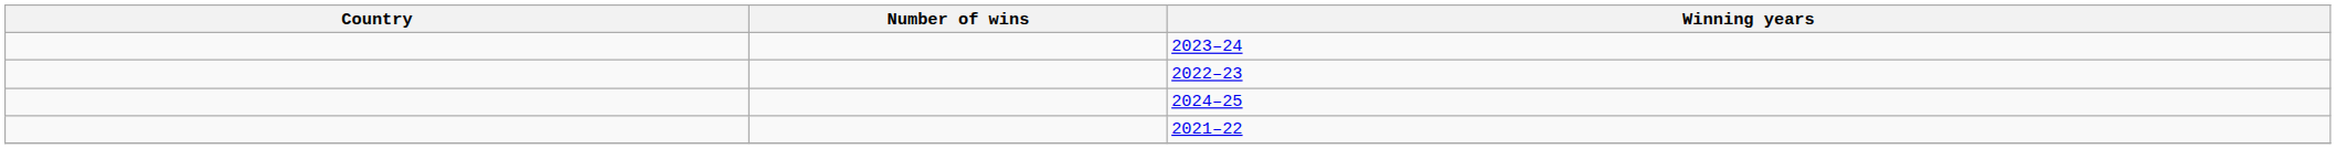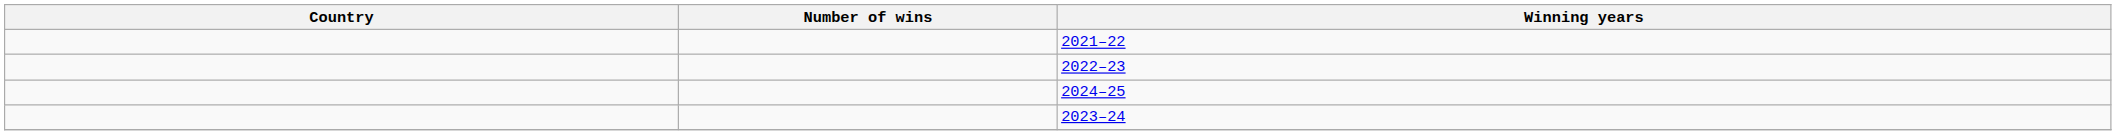rows swapped: 2021–22 <-> 2023–24
